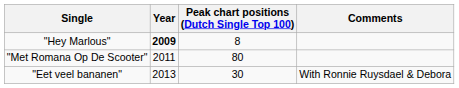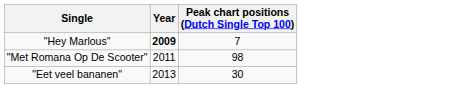- column: Comments | With Ronnie Ruysdael & Debora
"Hey Marlous" | Peak chart positions (Dutch Single Top 100): 8 -> 7
"Met Romana Op De Scooter" | Peak chart positions (Dutch Single Top 100): 80 -> 98
